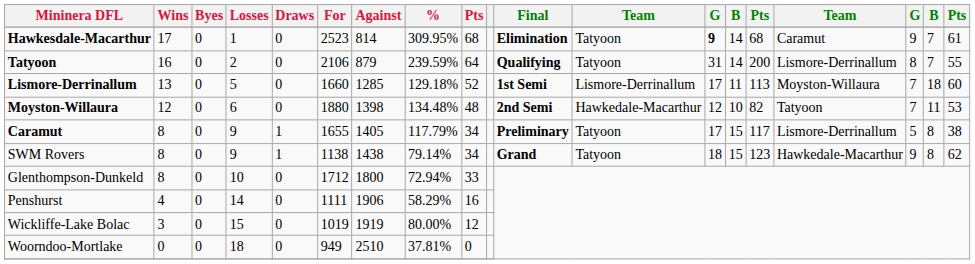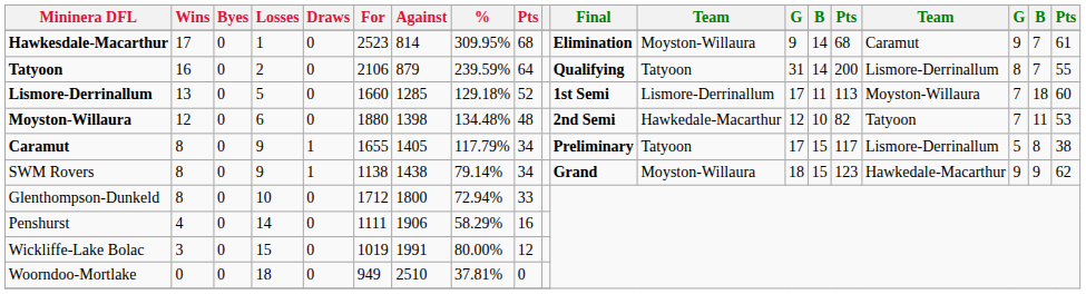Hawkesdale-Macarthur | column 12: Tatyoon -> Moyston-Willaura
Hawkesdale-Macarthur | column 13: bold -> normal
SWM Rovers | column 12: Tatyoon -> Moyston-Willaura
SWM Rovers | column 18: 8 -> 9
Wickliffe-Lake Bolac | Against: 1919 -> 1991
